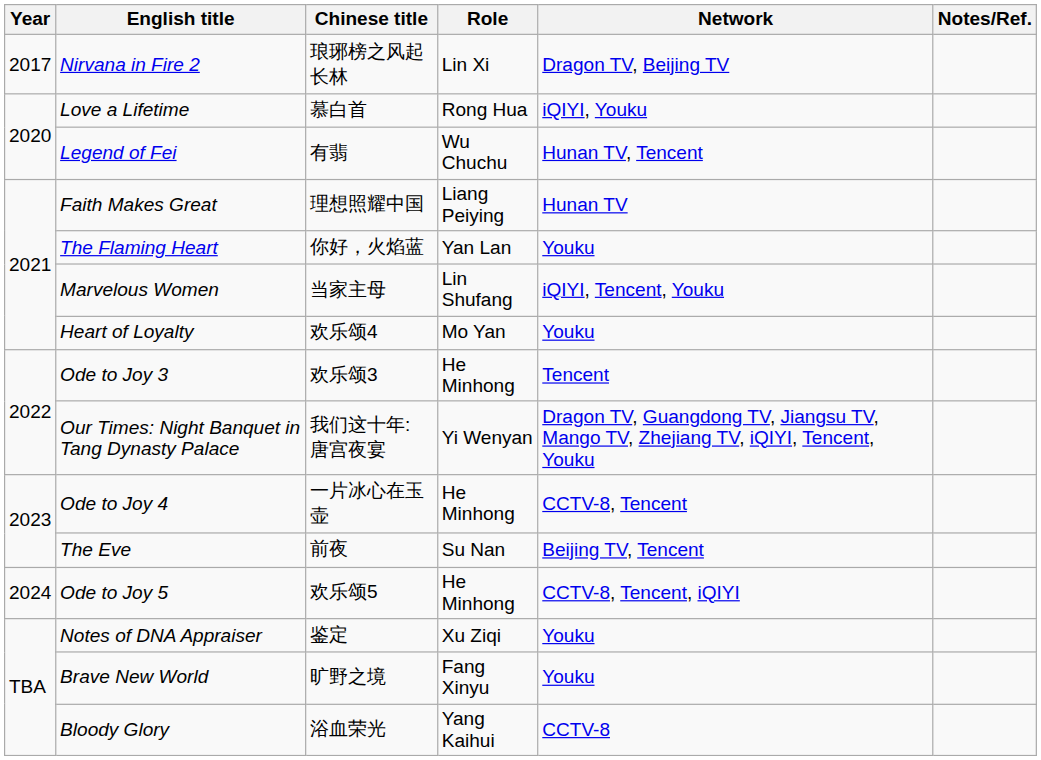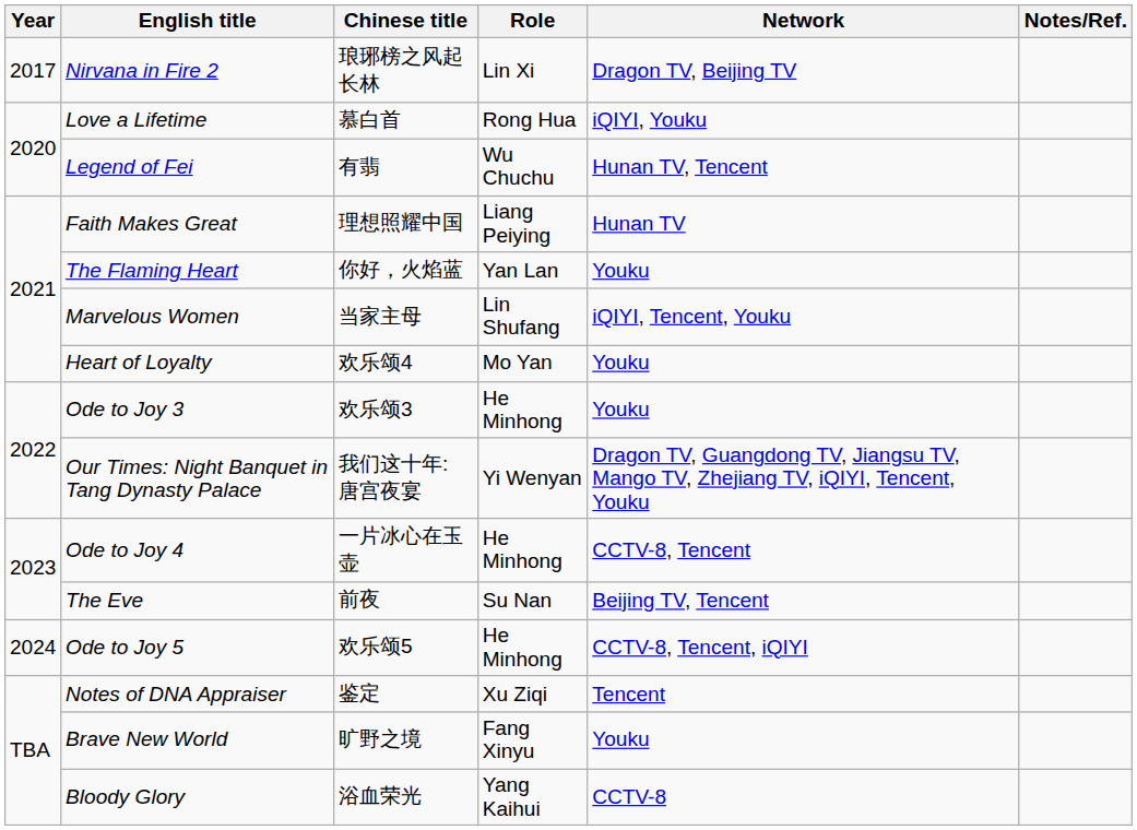Ode to Joy 3 | Network: Tencent -> Youku
Notes of DNA Appraiser | Network: Youku -> Tencent
